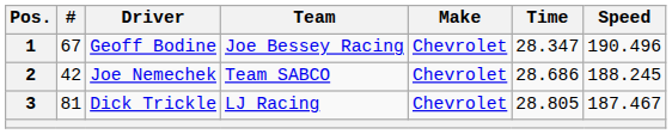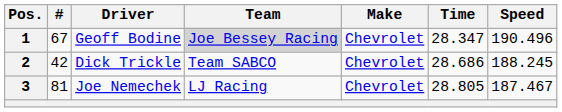1 | Team: no background -> lightgrey background
2 | Driver: Joe Nemechek -> Dick Trickle
3 | Driver: Dick Trickle -> Joe Nemechek
